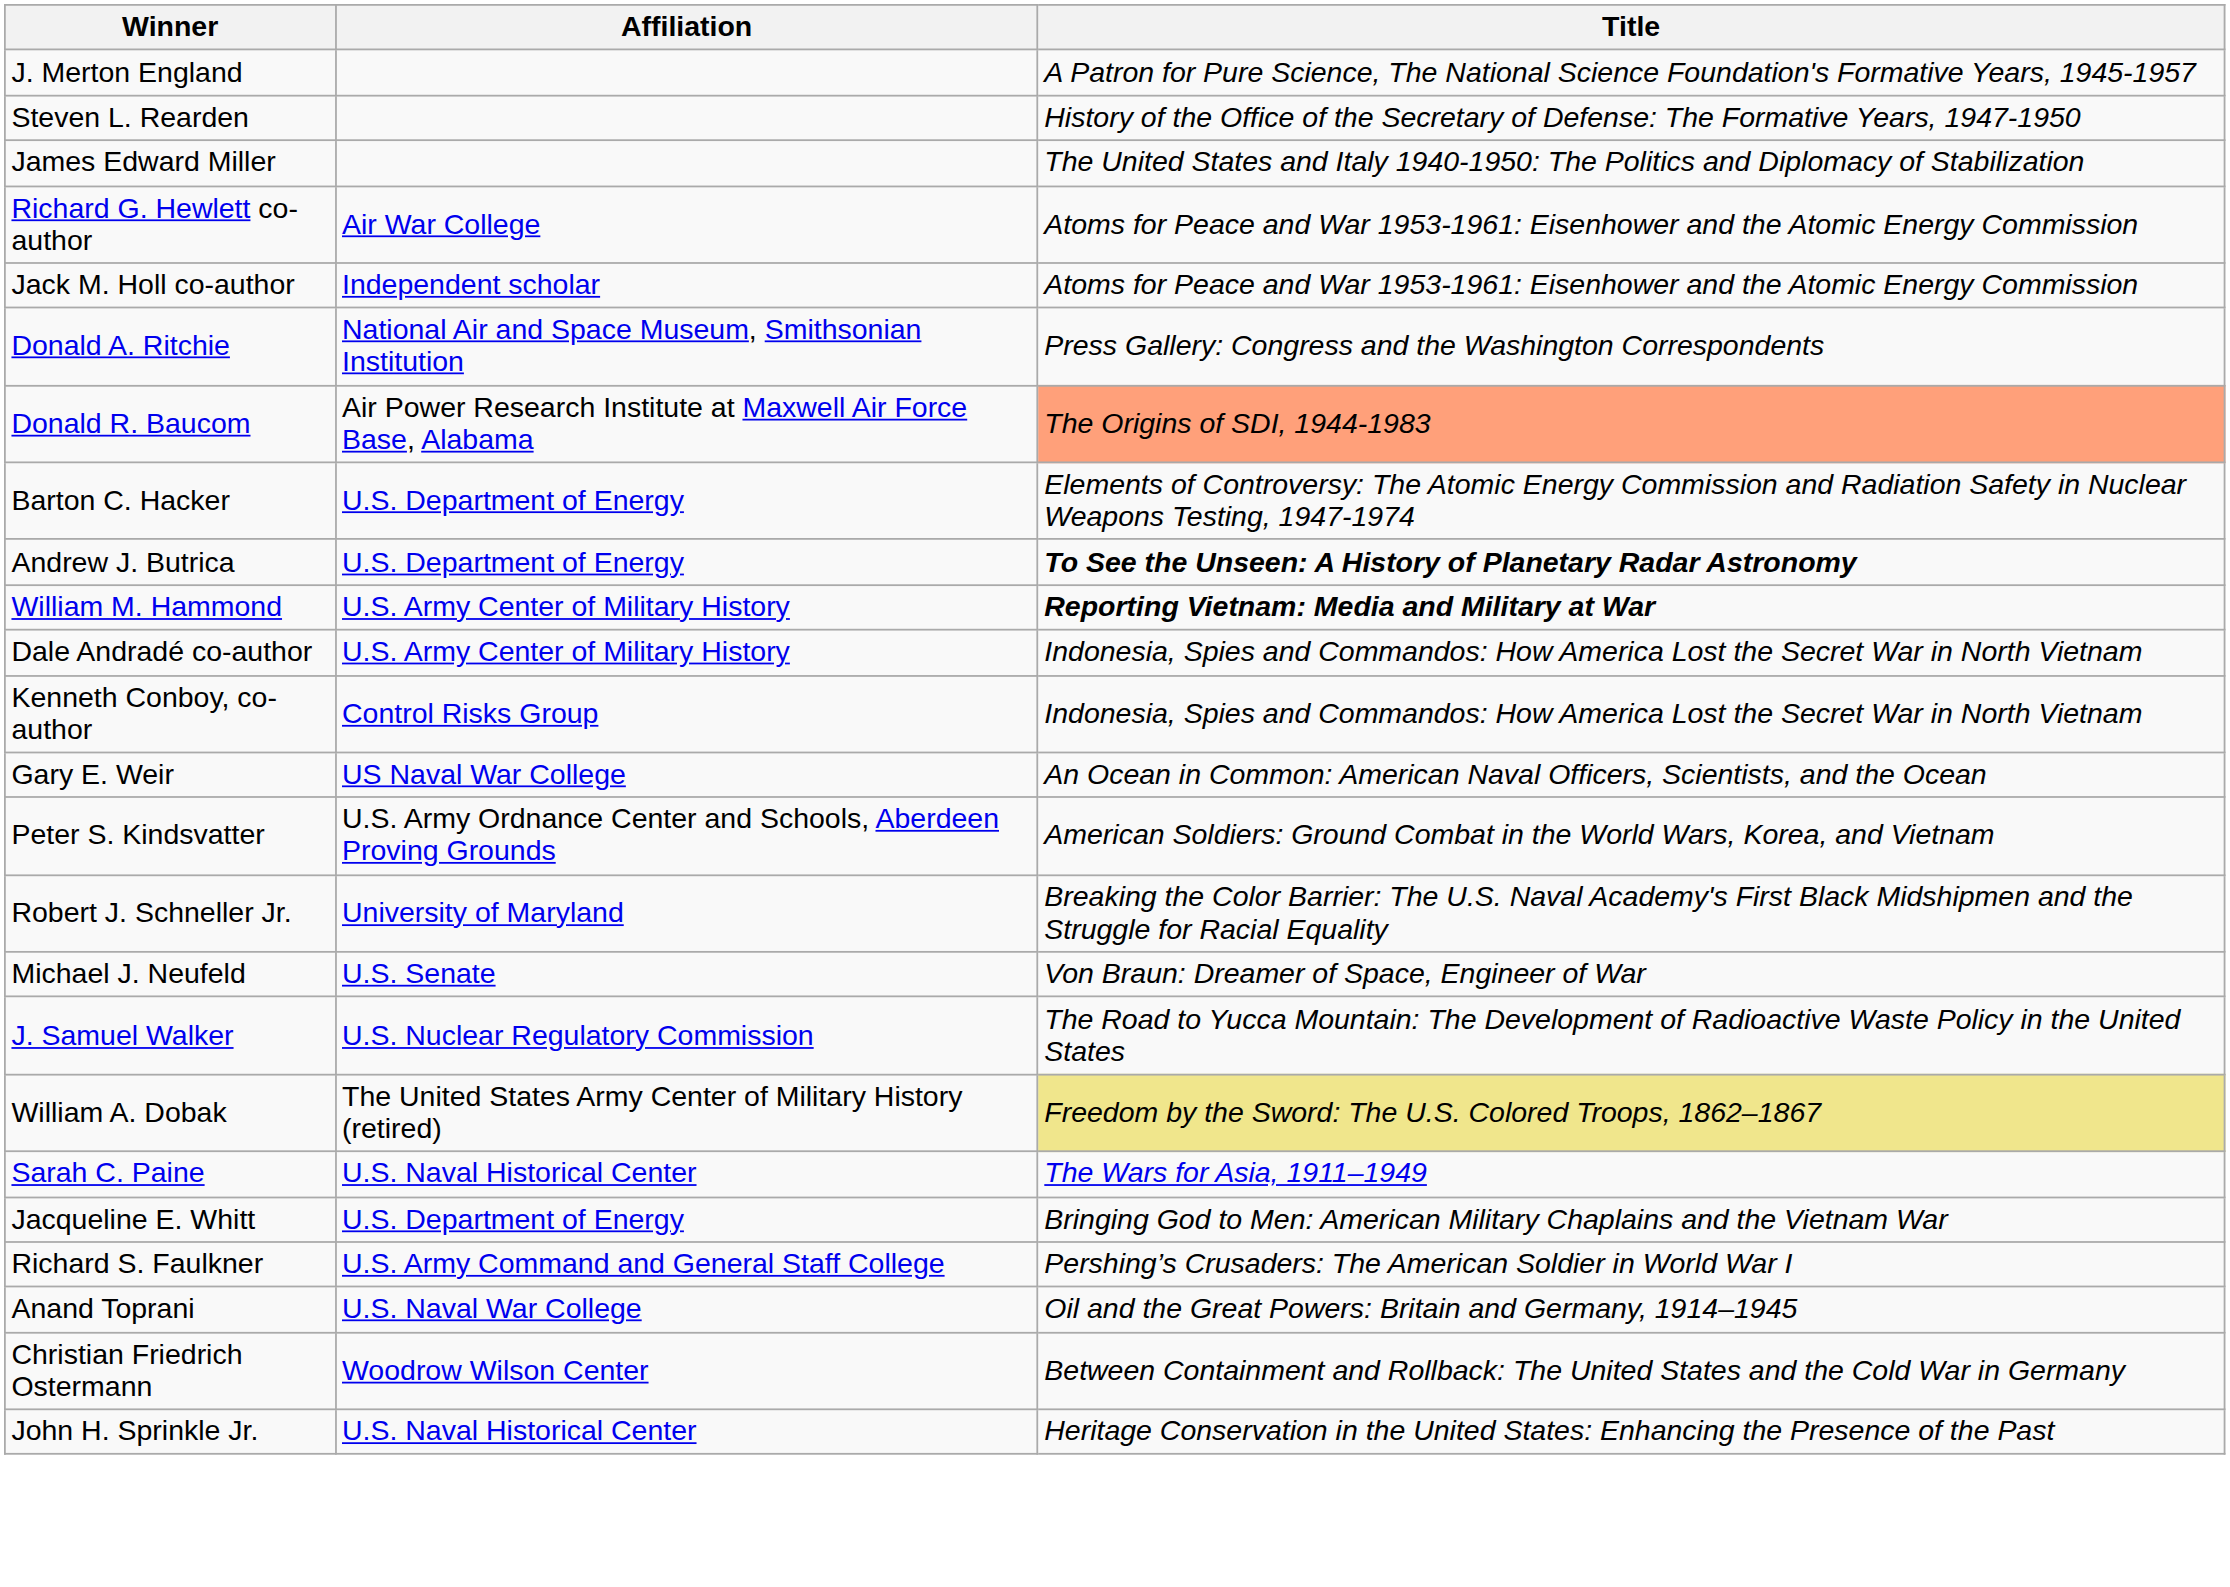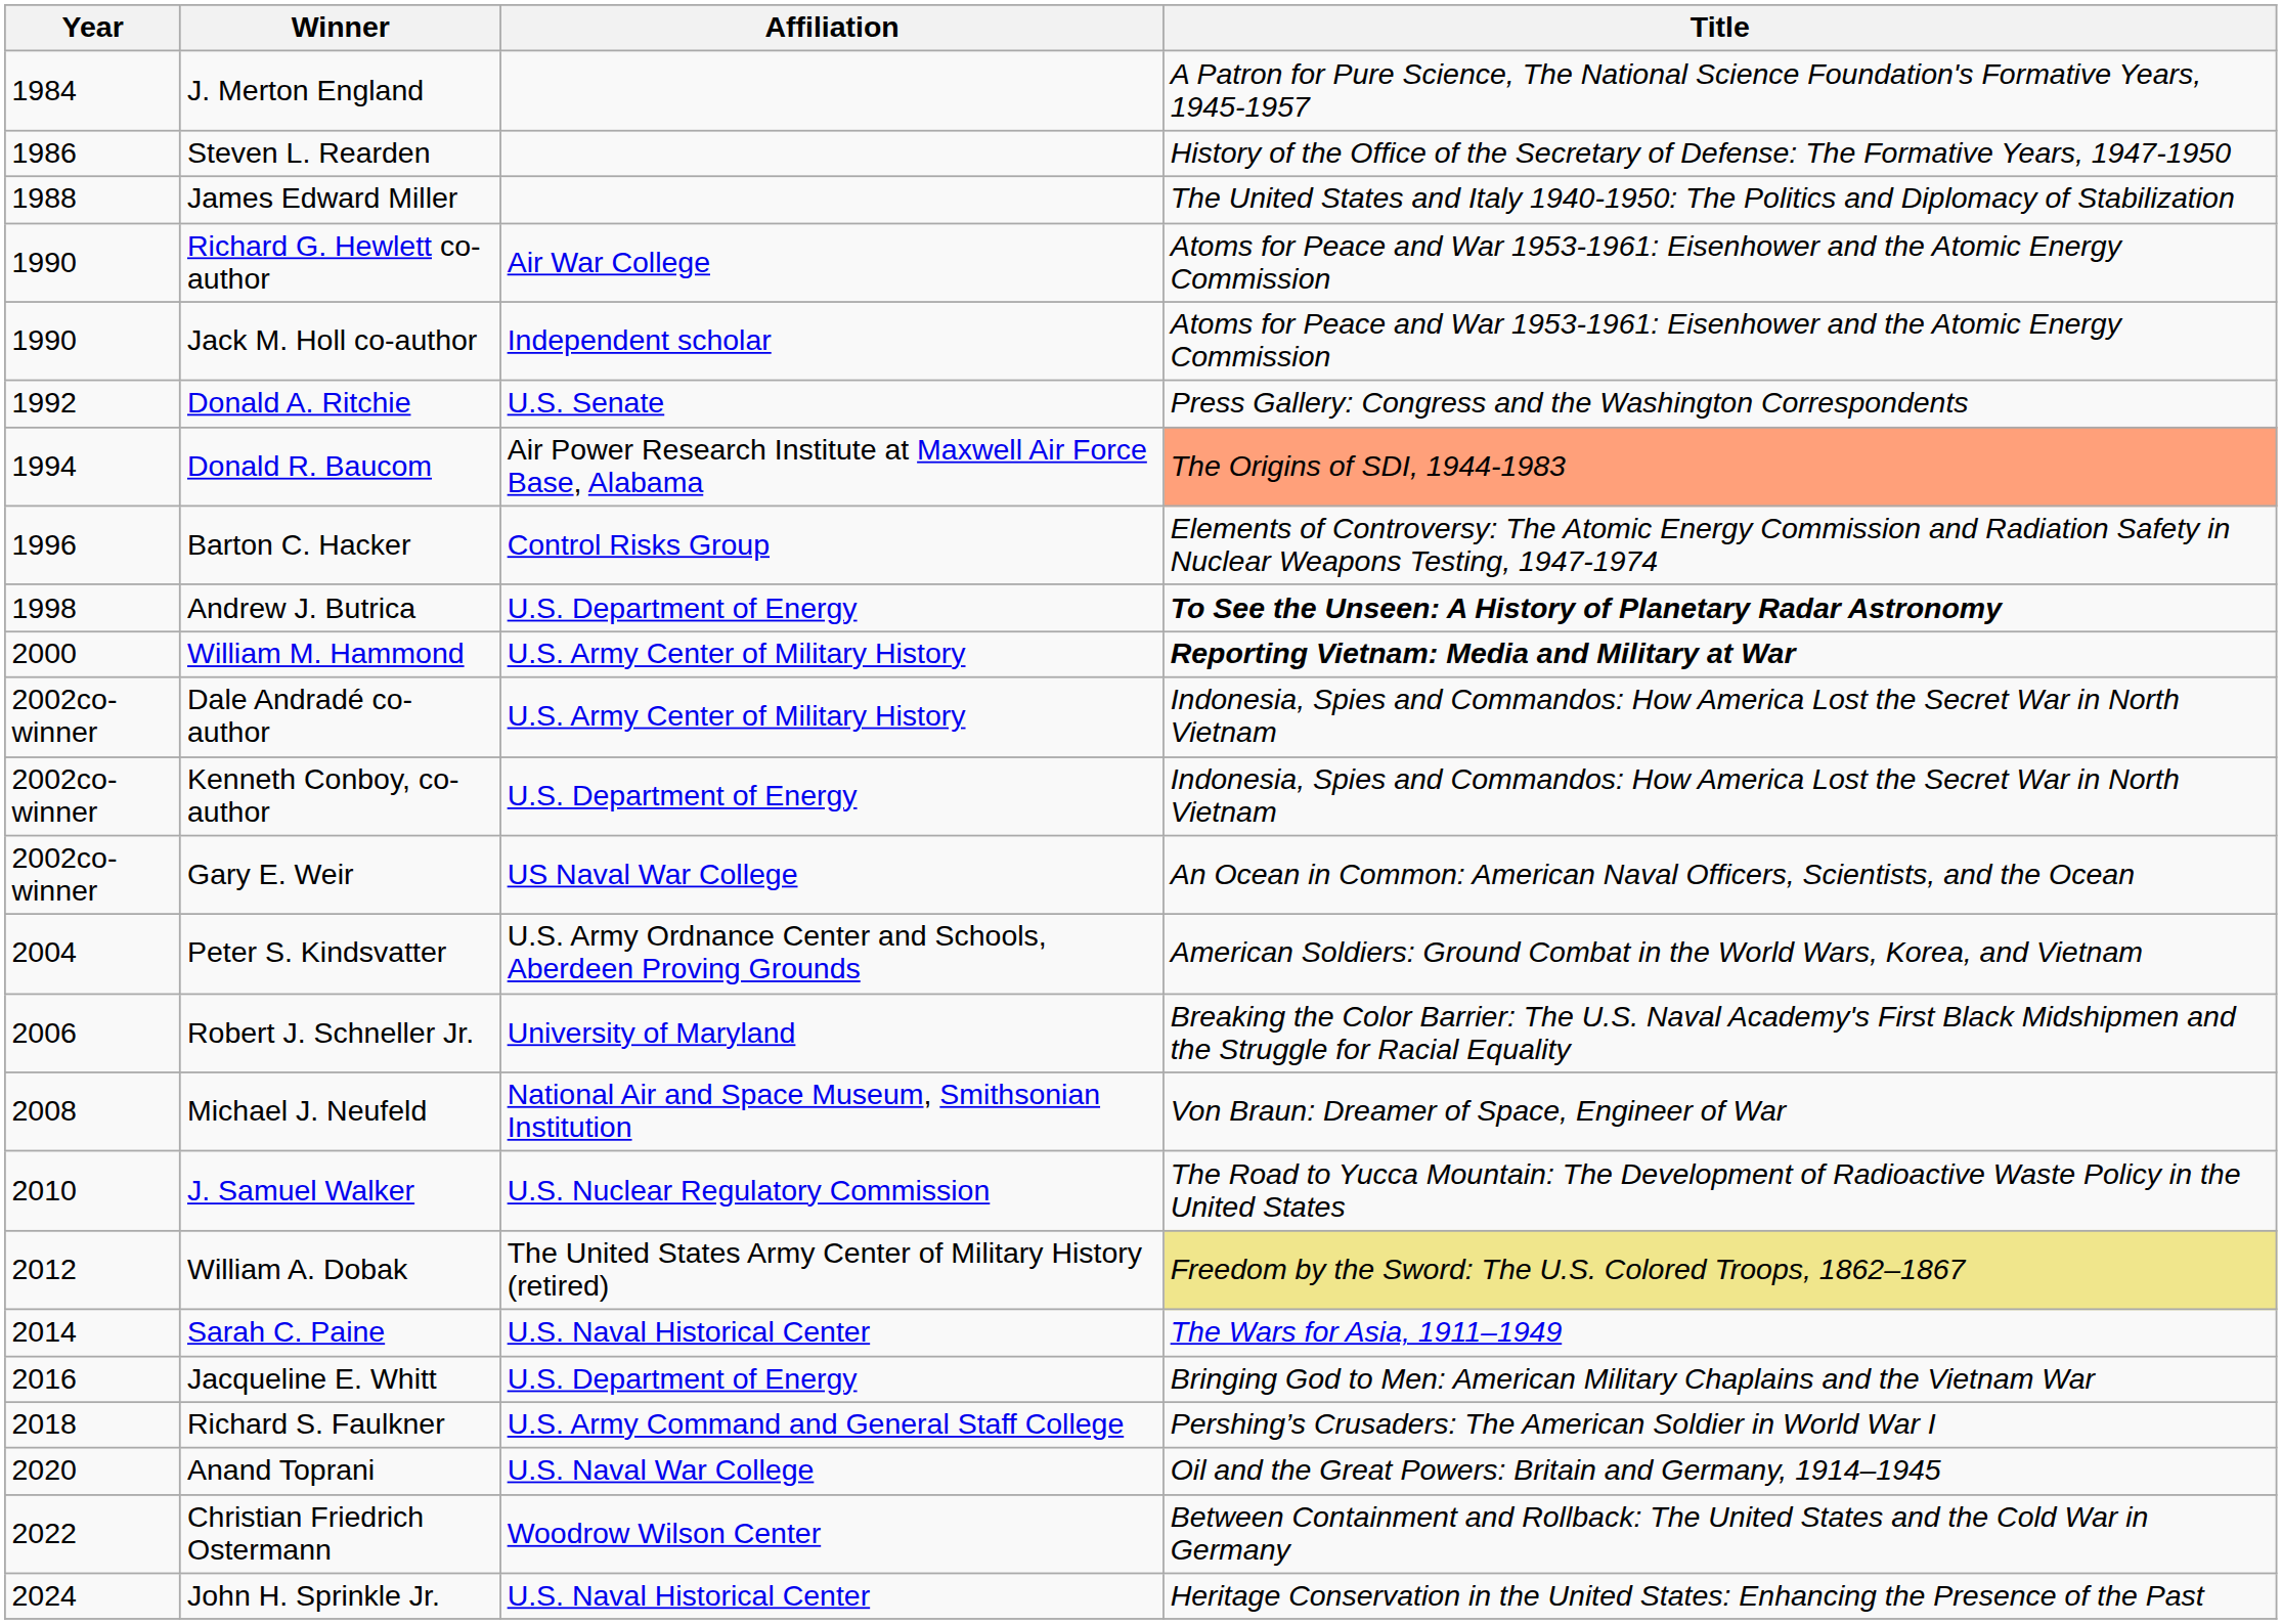+ column: Year | 1984 | 1986 | 1988 | 1990 | 1990 | 1992 | 1994 | 1996 | 1998 | 2000 | 2002co-winner | 2002co-winner | 2002co-winner | 2004 | 2006 | 2008 | 2010 | 2012 | 2014 | 2016 | 2018 | 2020 | 2022 | 2024
Donald A. Ritchie | Affiliation: National Air and Space Museum, Smithsonian Institution -> U.S. Senate
Barton C. Hacker | Affiliation: U.S. Department of Energy -> Control Risks Group
Kenneth Conboy, co-author | Affiliation: Control Risks Group -> U.S. Department of Energy
Michael J. Neufeld | Affiliation: U.S. Senate -> National Air and Space Museum, Smithsonian Institution
